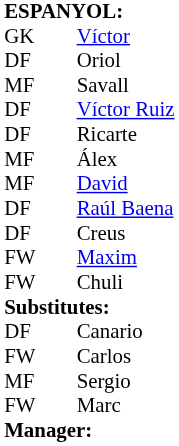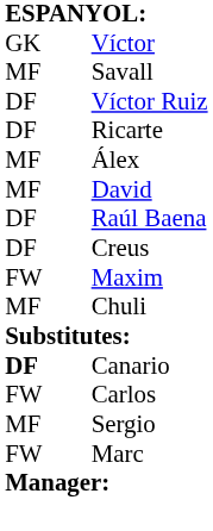- row: DF | Oriol
Chuli | column 1: FW -> MF
Canario | column 1: normal -> bold
